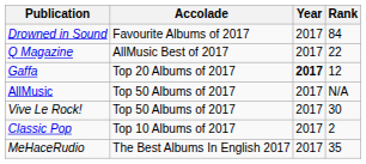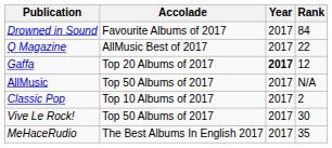rows swapped: Classic Pop <-> Vive Le Rock!
